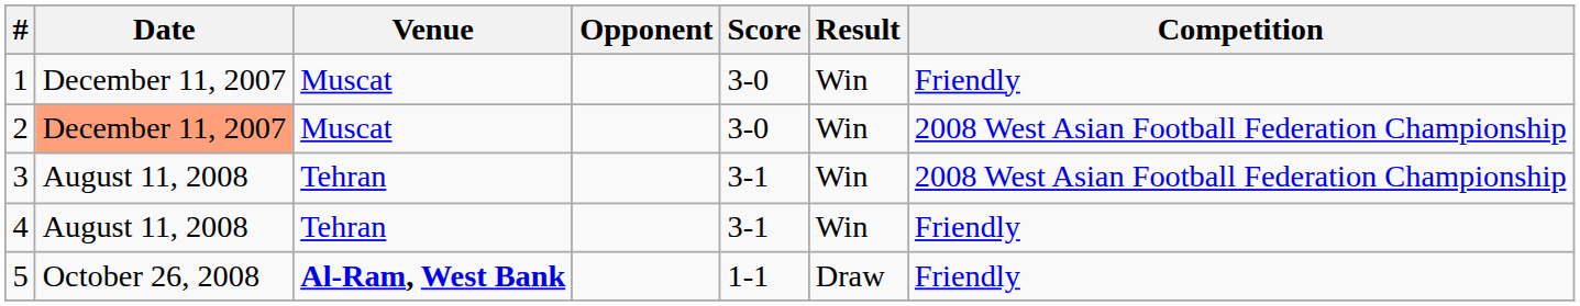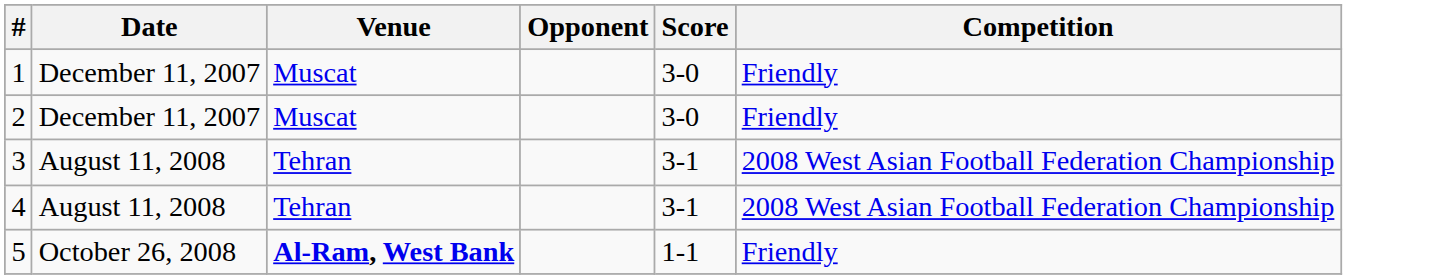- column: Result | Win | Win | Win | Win | Draw
2 | Date: lightsalmon background -> no background
2 | Competition: 2008 West Asian Football Federation Championship -> Friendly
4 | Competition: Friendly -> 2008 West Asian Football Federation Championship
